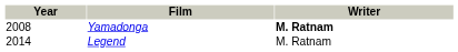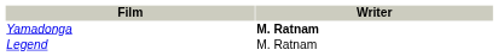- column: Year | 2008 | 2014
